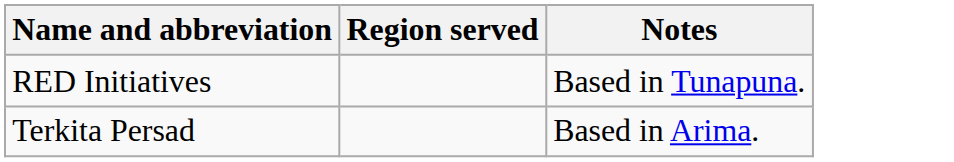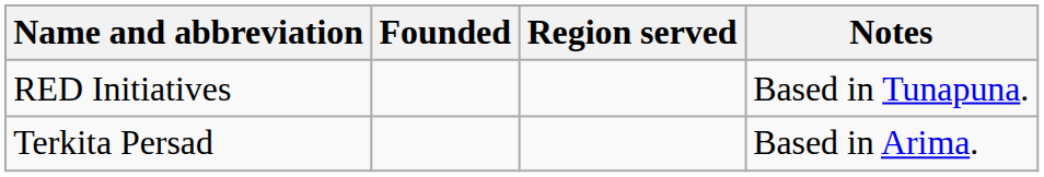+ column: Founded
